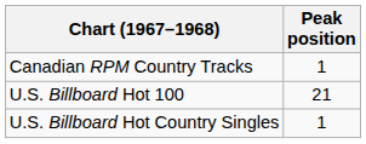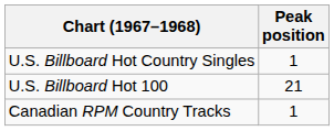rows swapped: U.S. Billboard Hot Country Singles <-> Canadian RPM Country Tracks
